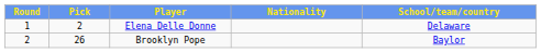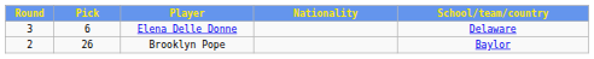Elena Delle Donne | Round: 1 -> 3
Elena Delle Donne | Pick: 2 -> 6
